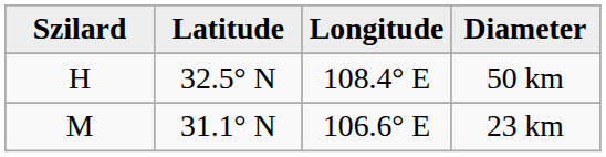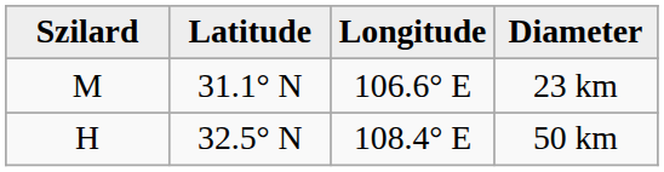rows swapped: 50 km <-> 23 km
